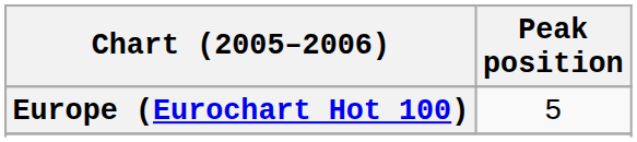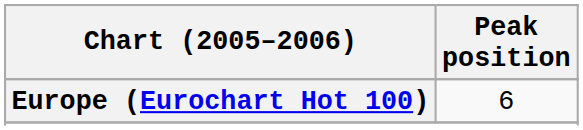Europe (Eurochart Hot 100) | Peak position: 5 -> 6
